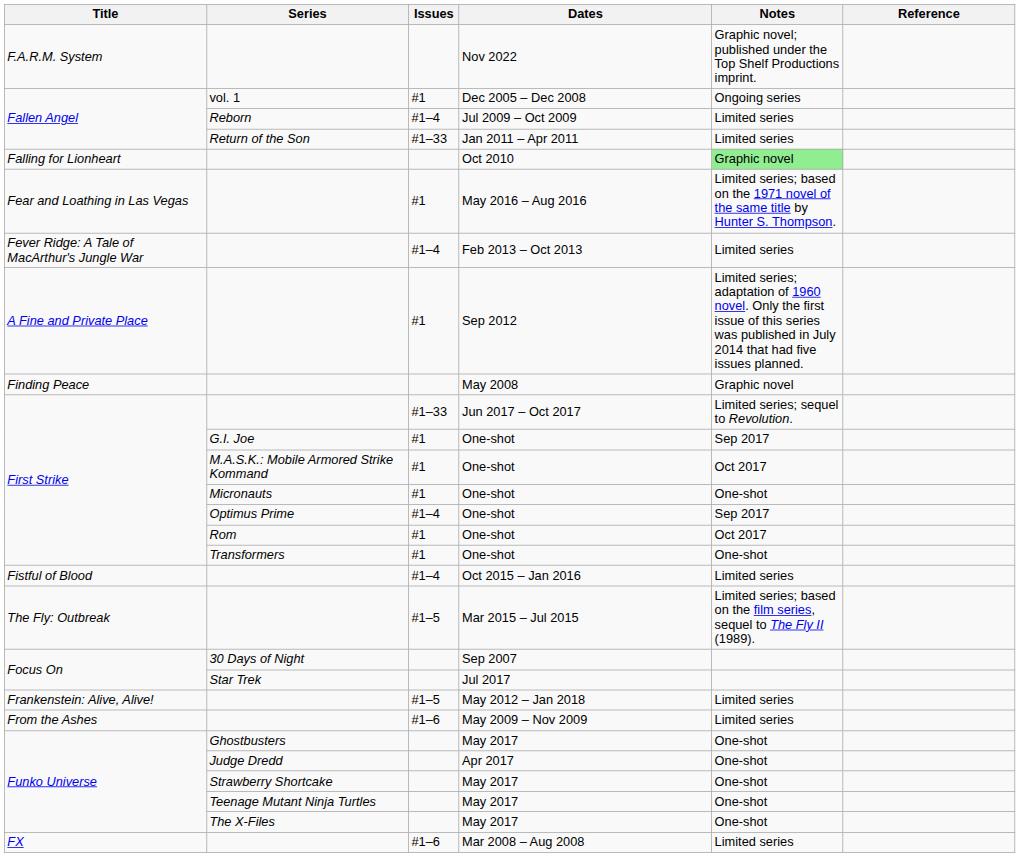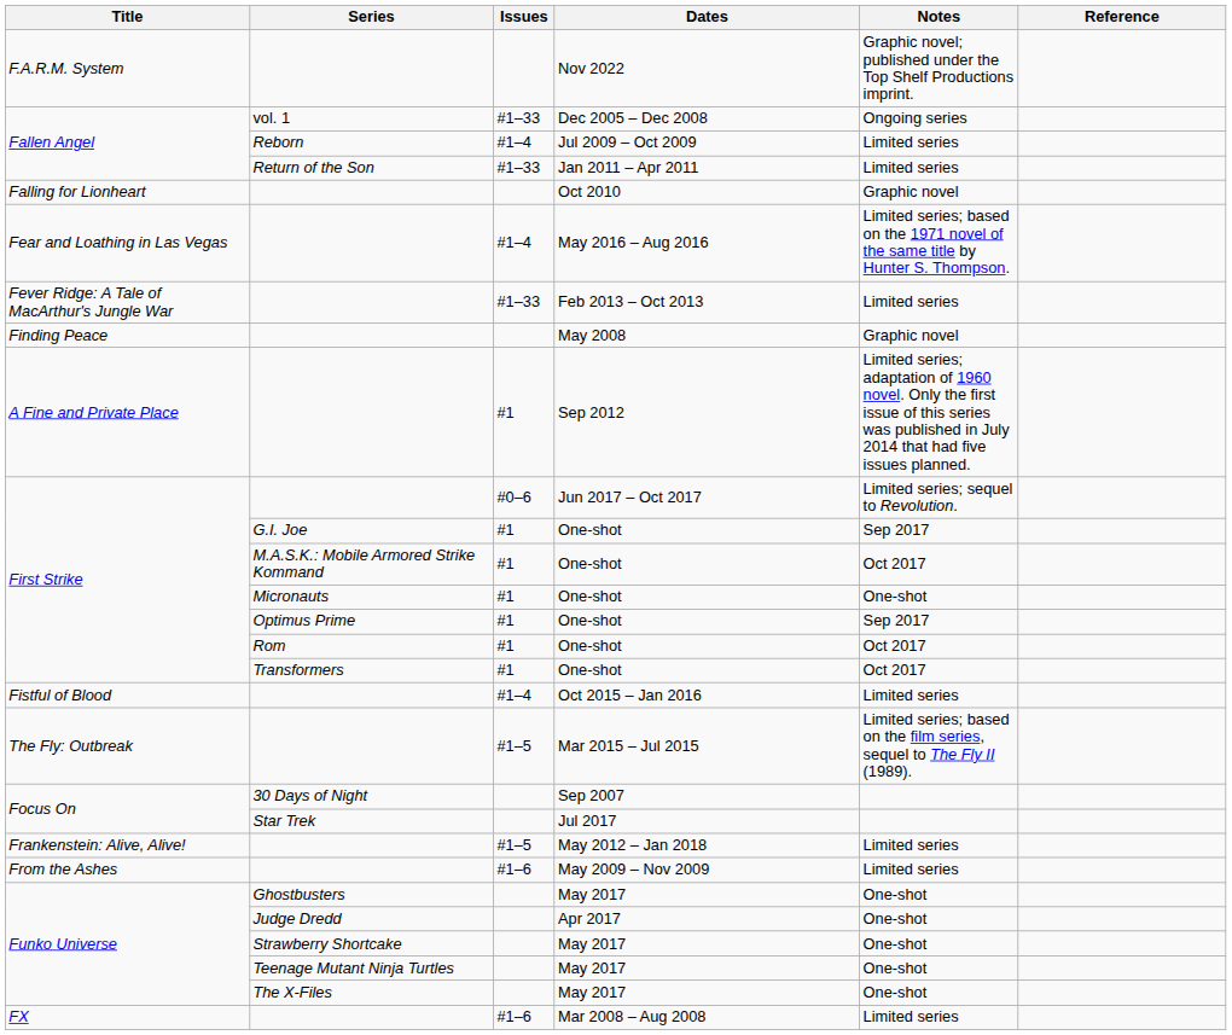Dec 2005 – Dec 2008 | Issues: #1 -> #1–33
Oct 2010 | Notes: lightgreen background -> no background
May 2016 – Aug 2016 | Issues: #1 -> #1–4
Feb 2013 – Oct 2013 | Issues: #1–4 -> #1–33
rows swapped: May 2008 <-> Sep 2012
Jun 2017 – Oct 2017 | Issues: #1–33 -> #0–6
Optimus Prime / One-shot | Issues: #1–4 -> #1
Transformers / One-shot | Notes: One-shot -> Oct 2017
